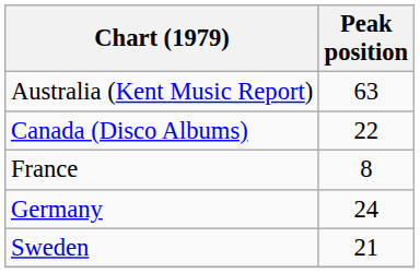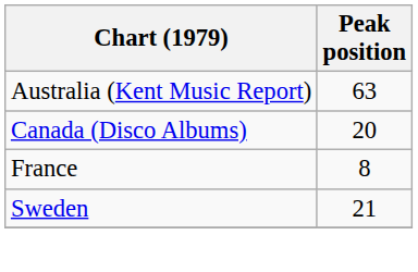Canada (Disco Albums) | Peak position: 22 -> 20
- row: Germany | 24
